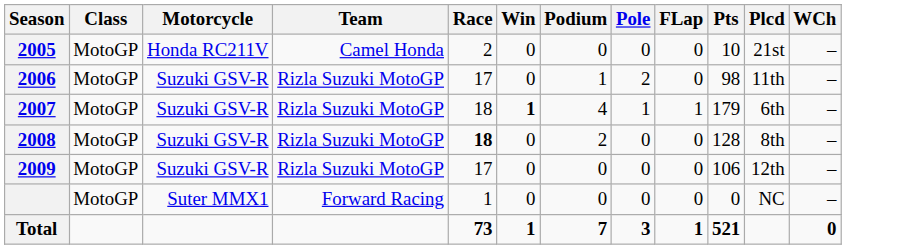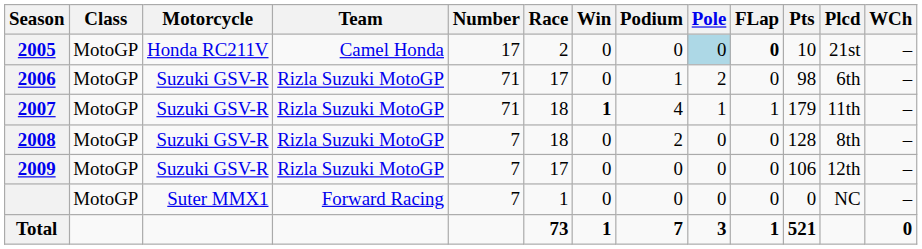+ column: Number | 17 | 71 | 71 | 7 | 7 | 7
2005 | Pole: no background -> lightblue background
2005 | FLap: normal -> bold
2006 | Plcd: 11th -> 6th
2007 | Plcd: 6th -> 11th
2008 | Race: bold -> normal
